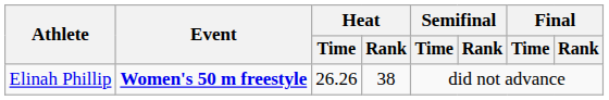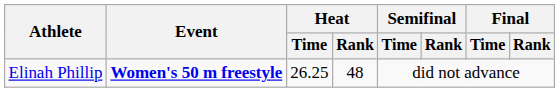Elinah Phillip | Heat / Time: 26.26 -> 26.25
Elinah Phillip | Heat / Rank: 38 -> 48
